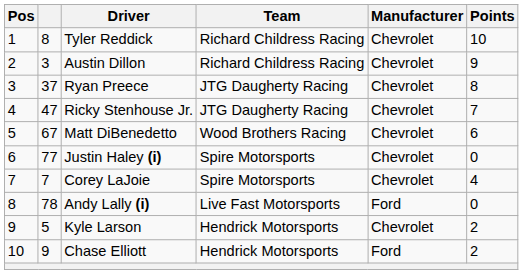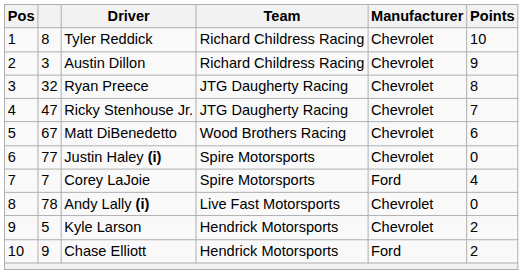Ryan Preece | column 2: 37 -> 32
Corey LaJoie | Manufacturer: Chevrolet -> Ford
Andy Lally (i) | Manufacturer: Ford -> Chevrolet
